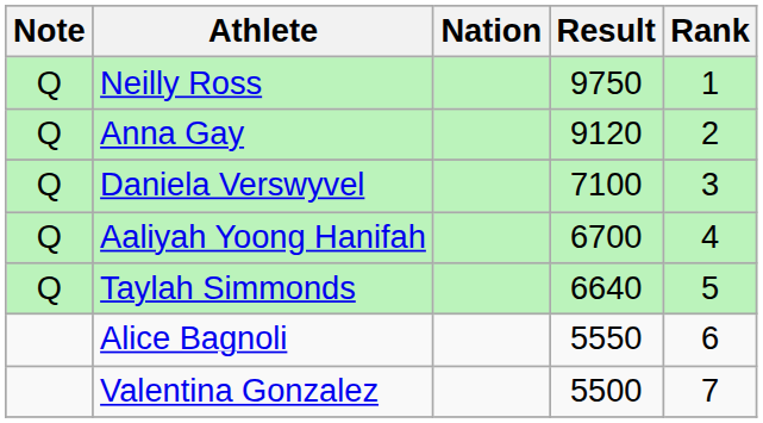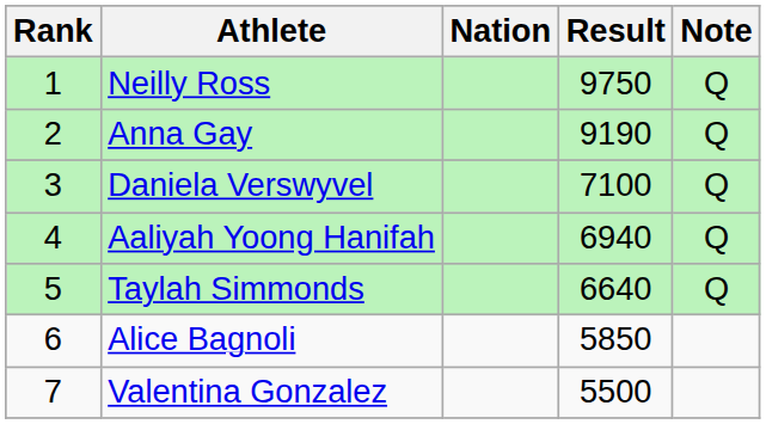columns swapped: Rank <-> Note
Anna Gay | Result: 9120 -> 9190
Aaliyah Yoong Hanifah | Result: 6700 -> 6940
Alice Bagnoli | Result: 5550 -> 5850
